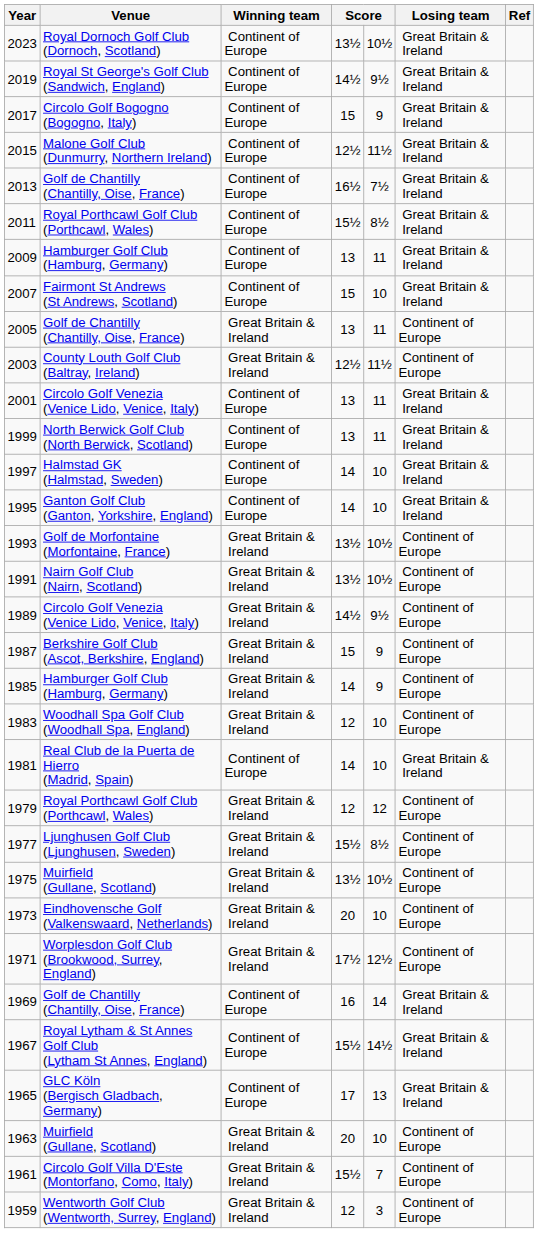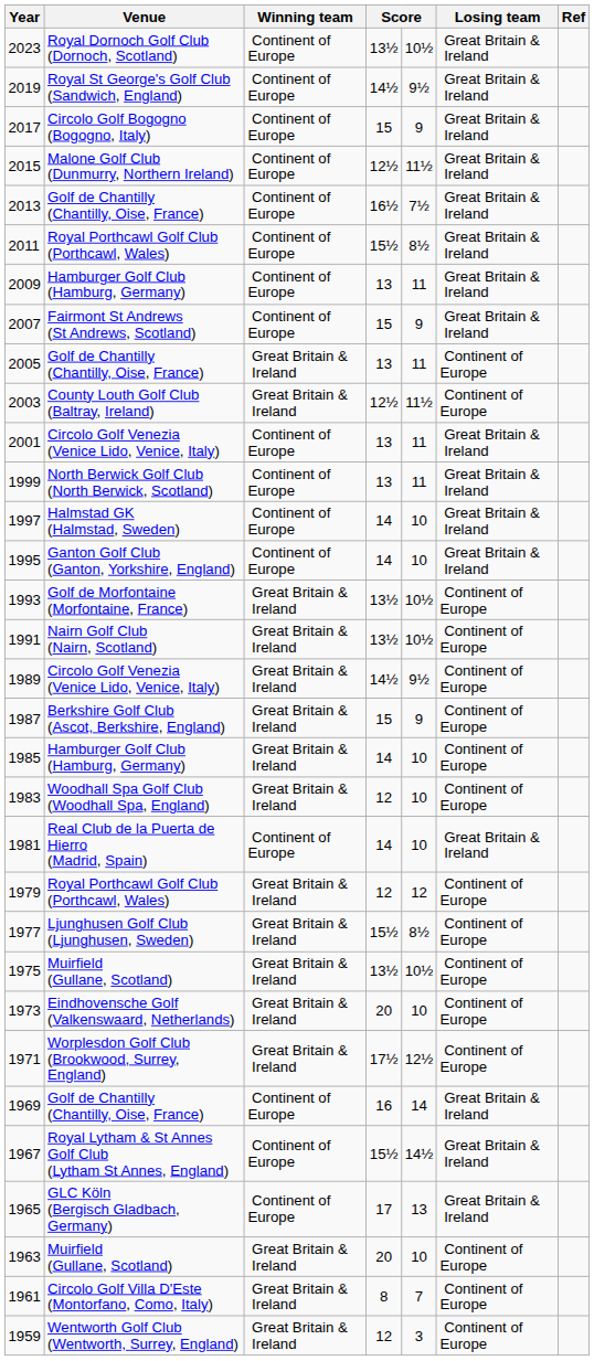2007 | column 5: 10 -> 9
1985 | column 5: 9 -> 10
1961 | column 4: 15½ -> 8
